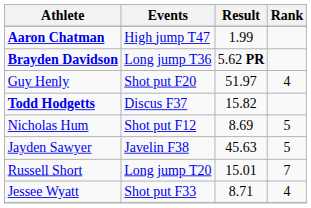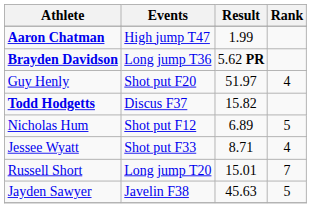Nicholas Hum | Result: 8.69 -> 6.89
rows swapped: Jayden Sawyer <-> Jessee Wyatt
